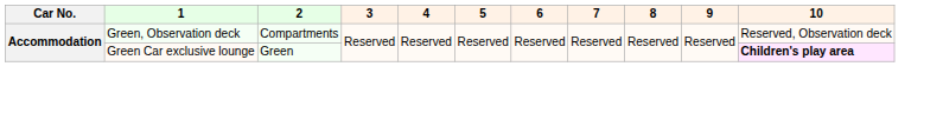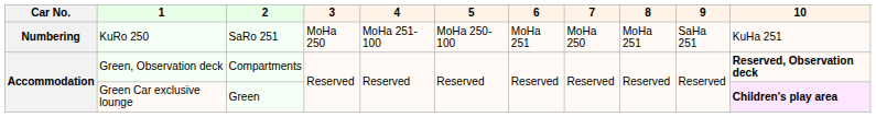+ row: Numbering | KuRo 250 | SaRo 251 | MoHa 250 | MoHa 251-100 | MoHa 250-100 | MoHa 251 | MoHa 250 | MoHa 251 | SaHa 251 | KuHa 251
Green, Observation deck | 10: normal -> bold
